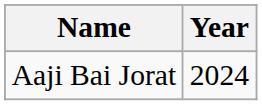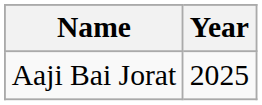Aaji Bai Jorat | Year: 2024 -> 2025
